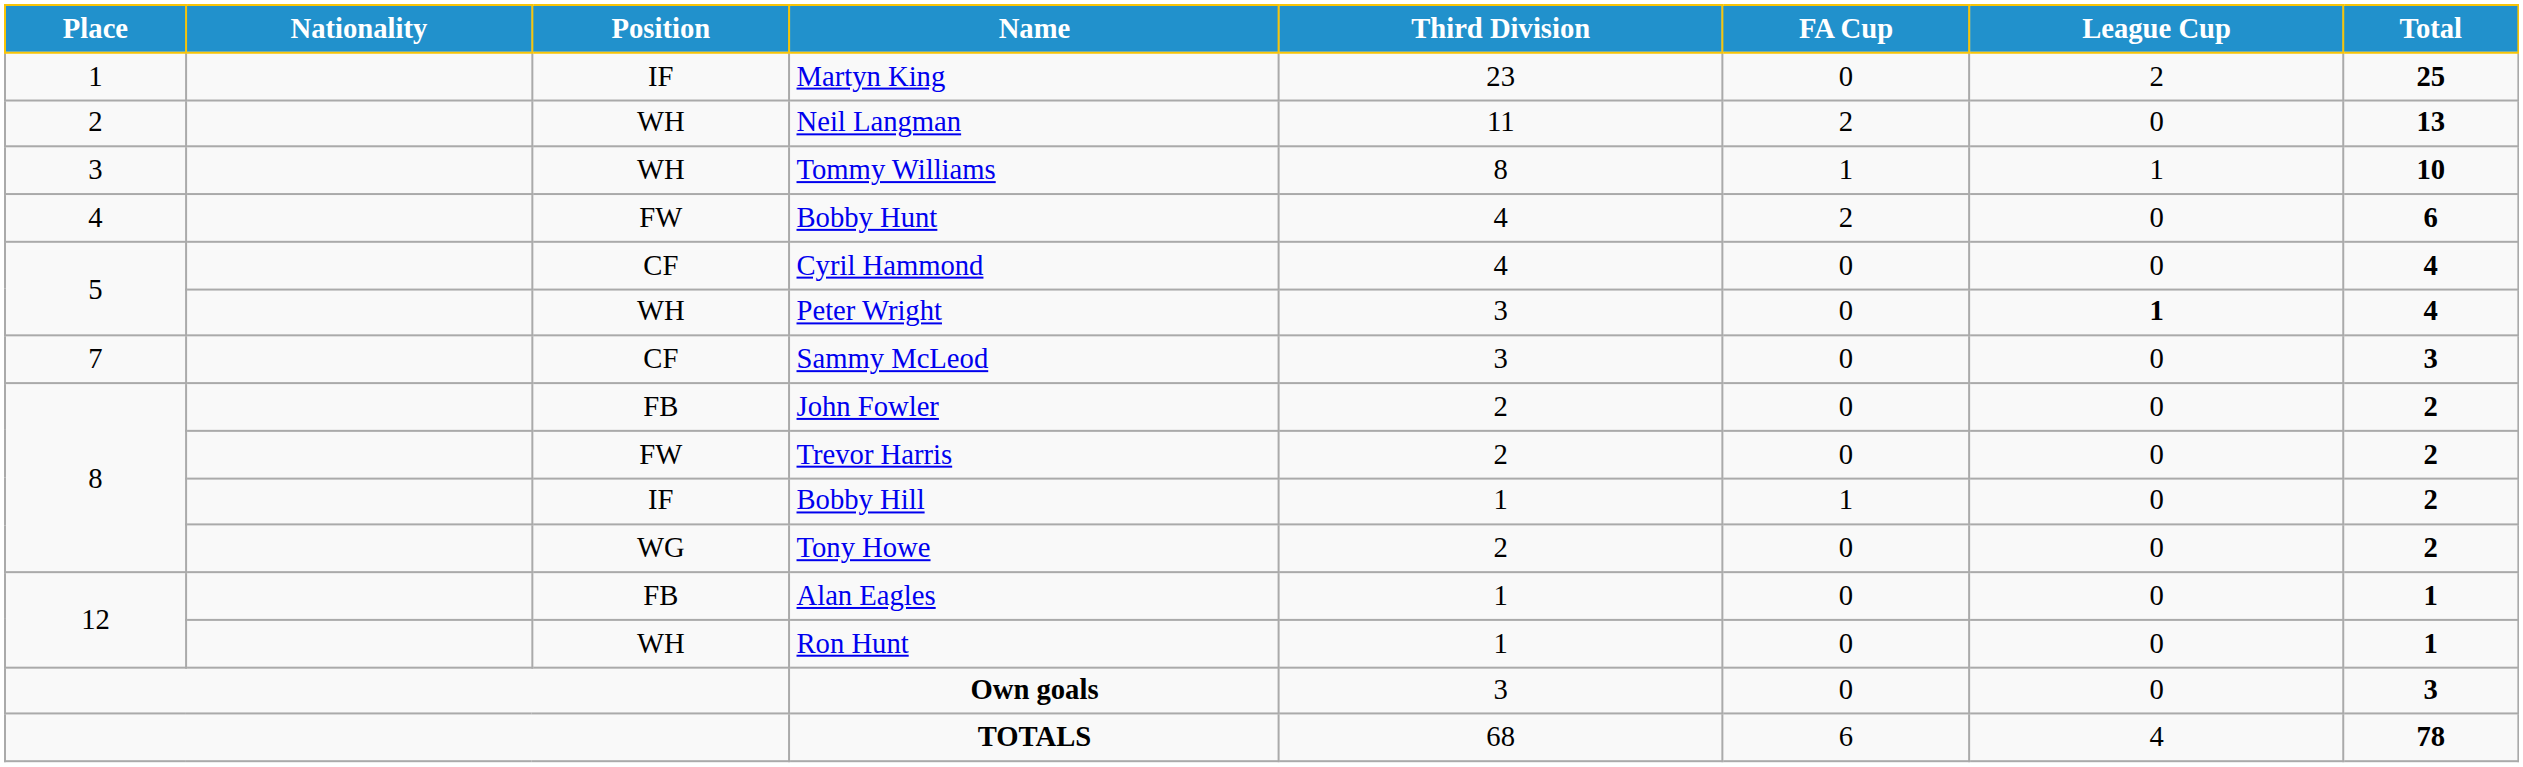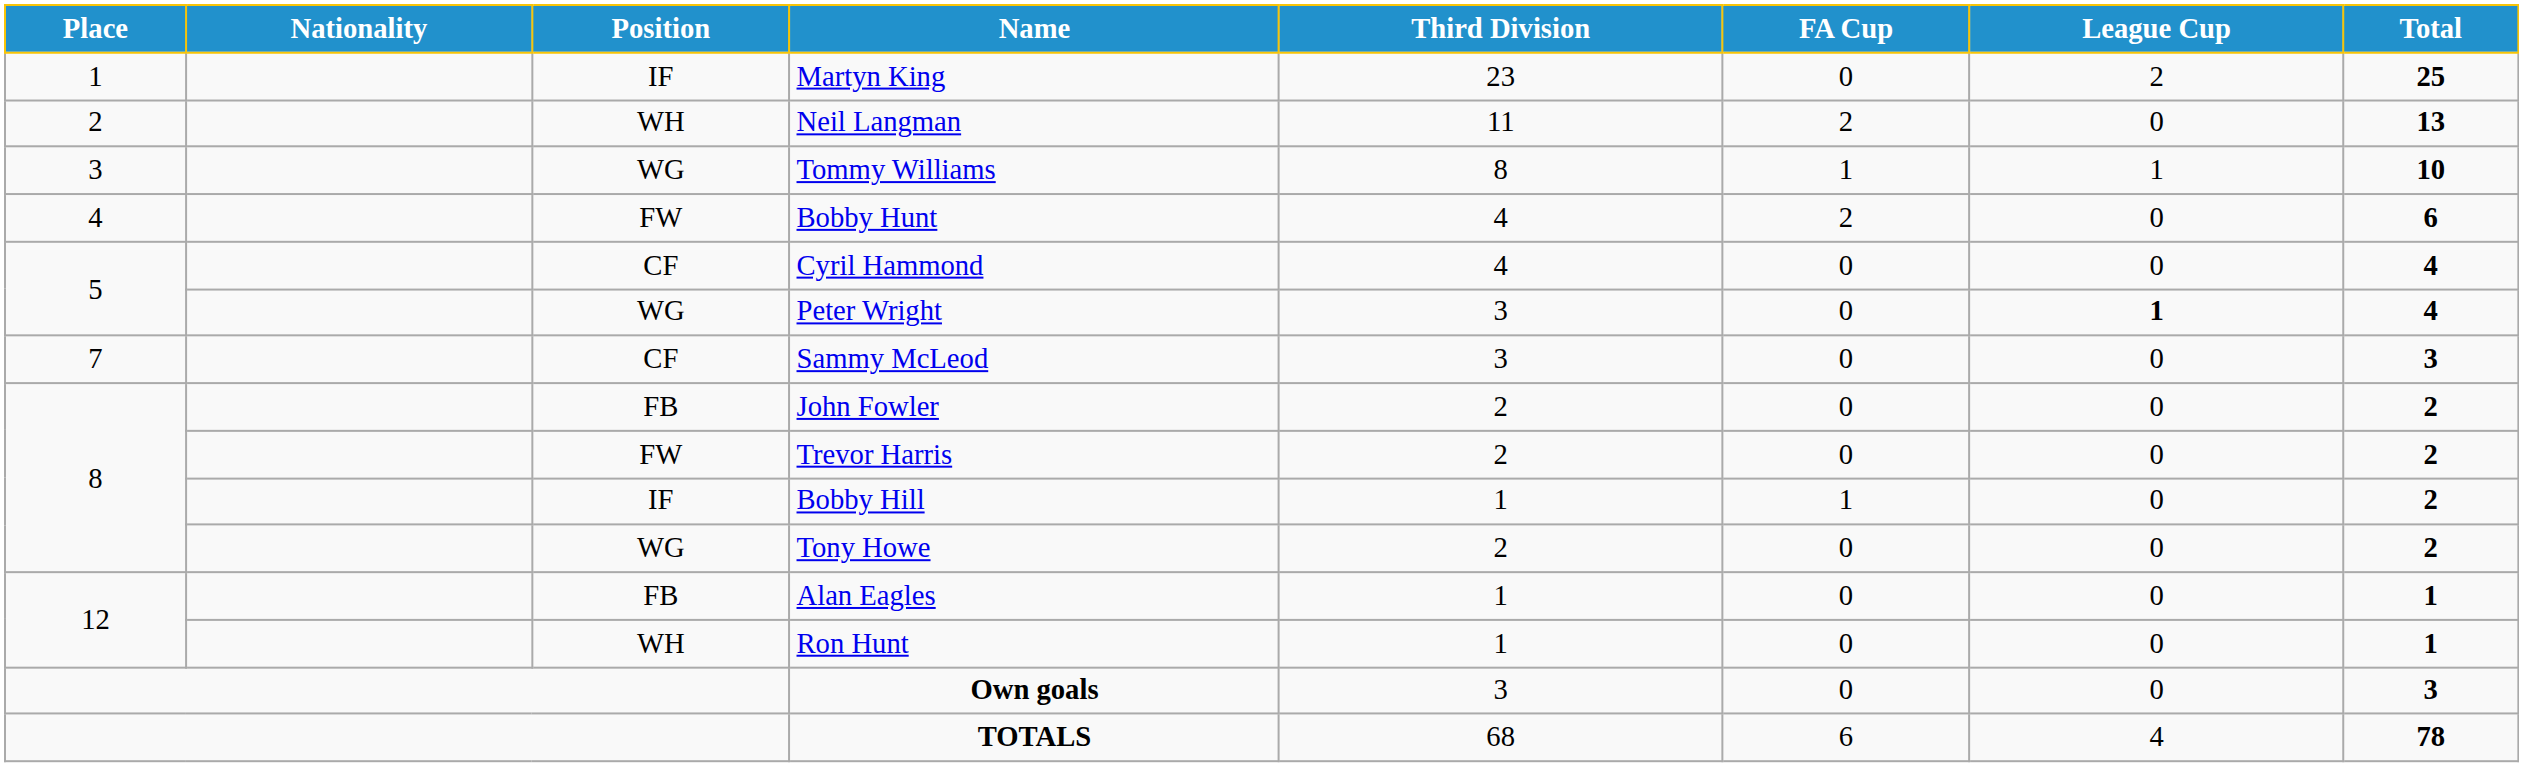Tommy Williams | Position: WH -> WG
Peter Wright | Position: WH -> WG
